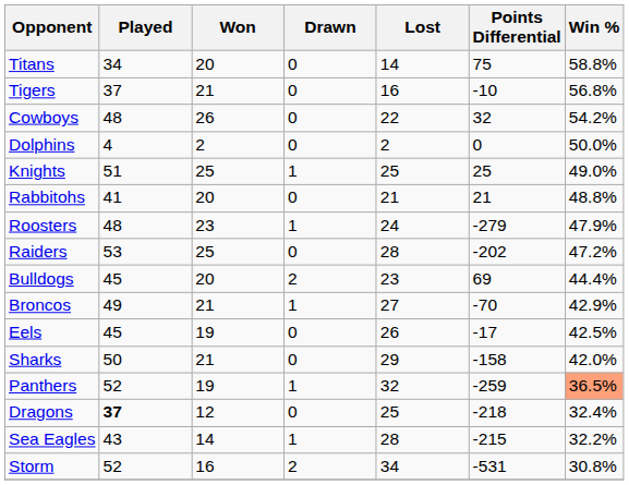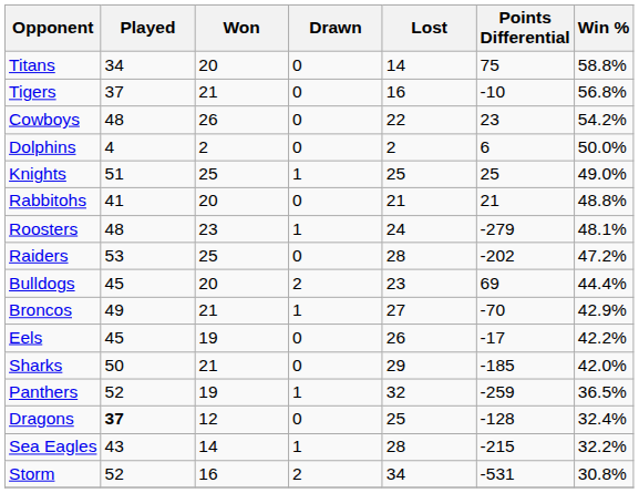Cowboys | Points Differential: 32 -> 23
Dolphins | Points Differential: 0 -> 6
Roosters | Win %: 47.9% -> 48.1%
Eels | Win %: 42.5% -> 42.2%
Sharks | Points Differential: -158 -> -185
Panthers | Win %: lightsalmon background -> no background
Dragons | Points Differential: -218 -> -128
